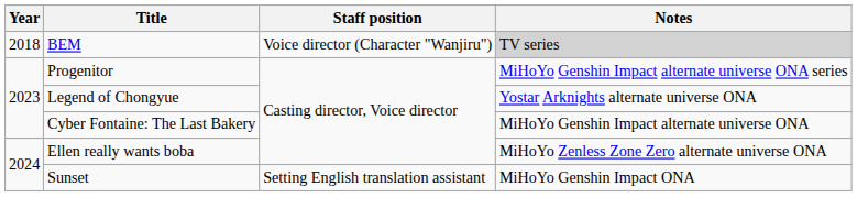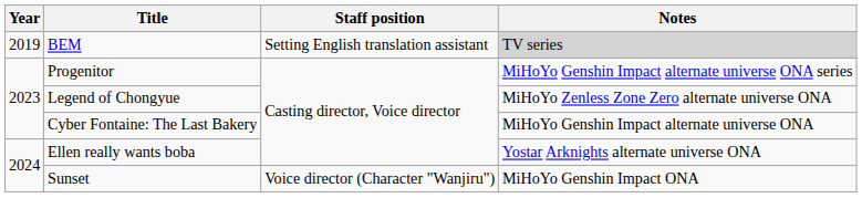BEM | Year: 2018 -> 2019
BEM | Staff position: Voice director (Character "Wanjiru") -> Setting English translation assistant
Legend of Chongyue | Notes: Yostar Arknights alternate universe ONA -> MiHoYo Zenless Zone Zero alternate universe ONA
Ellen really wants boba | Notes: MiHoYo Zenless Zone Zero alternate universe ONA -> Yostar Arknights alternate universe ONA
Sunset | Staff position: Setting English translation assistant -> Voice director (Character "Wanjiru")
